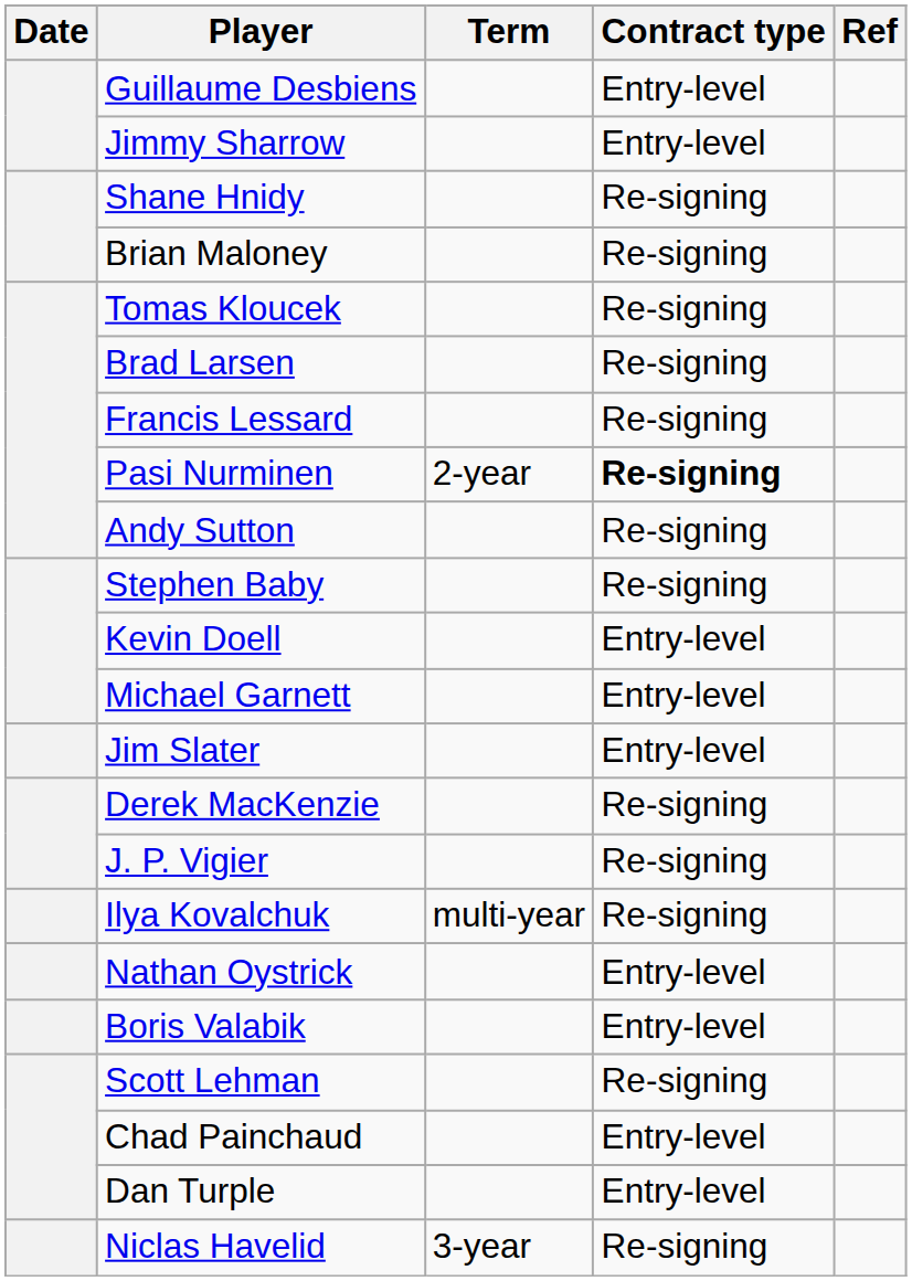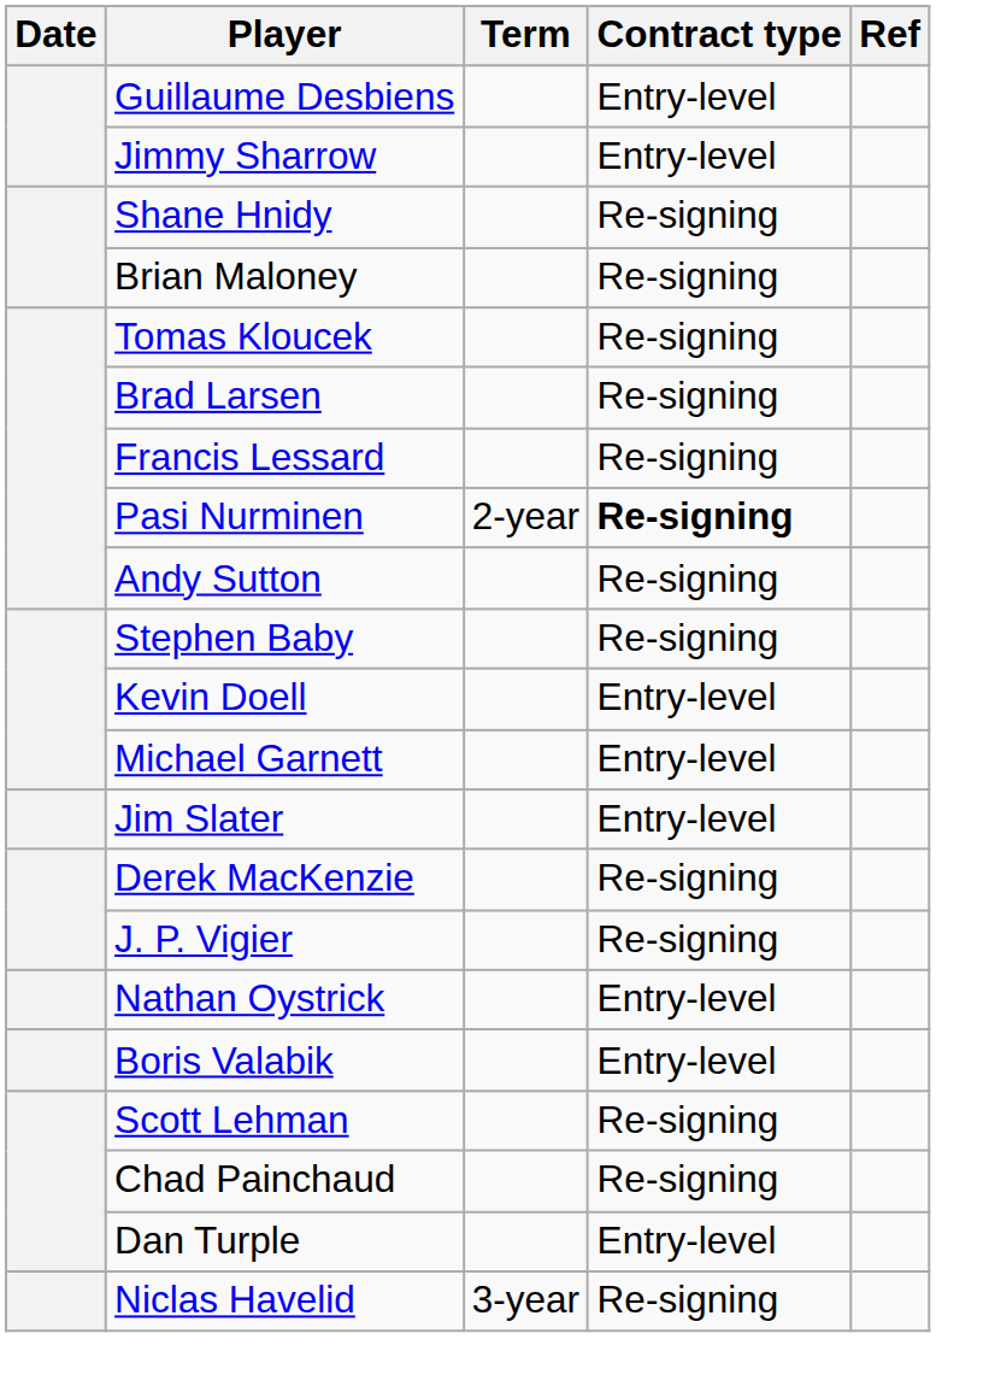- row: Ilya Kovalchuk | multi-year | Re-signing
Chad Painchaud | Contract type: Entry-level -> Re-signing
